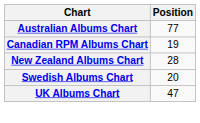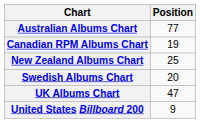New Zealand Albums Chart | Position: 28 -> 25
+ row: United States Billboard 200 | 9
